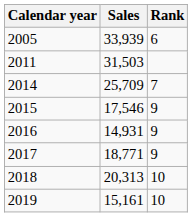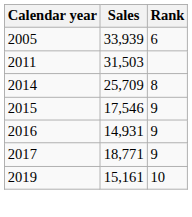2014 | Rank: 7 -> 8
- row: 2018 | 20,313 | 10
